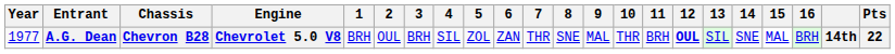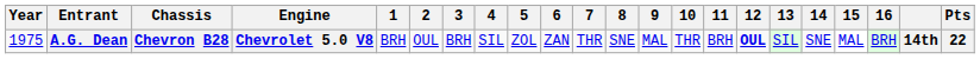A.G. Dean | Year: 1977 -> 1975
